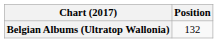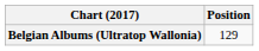Belgian Albums (Ultratop Wallonia) | Position: 132 -> 129
